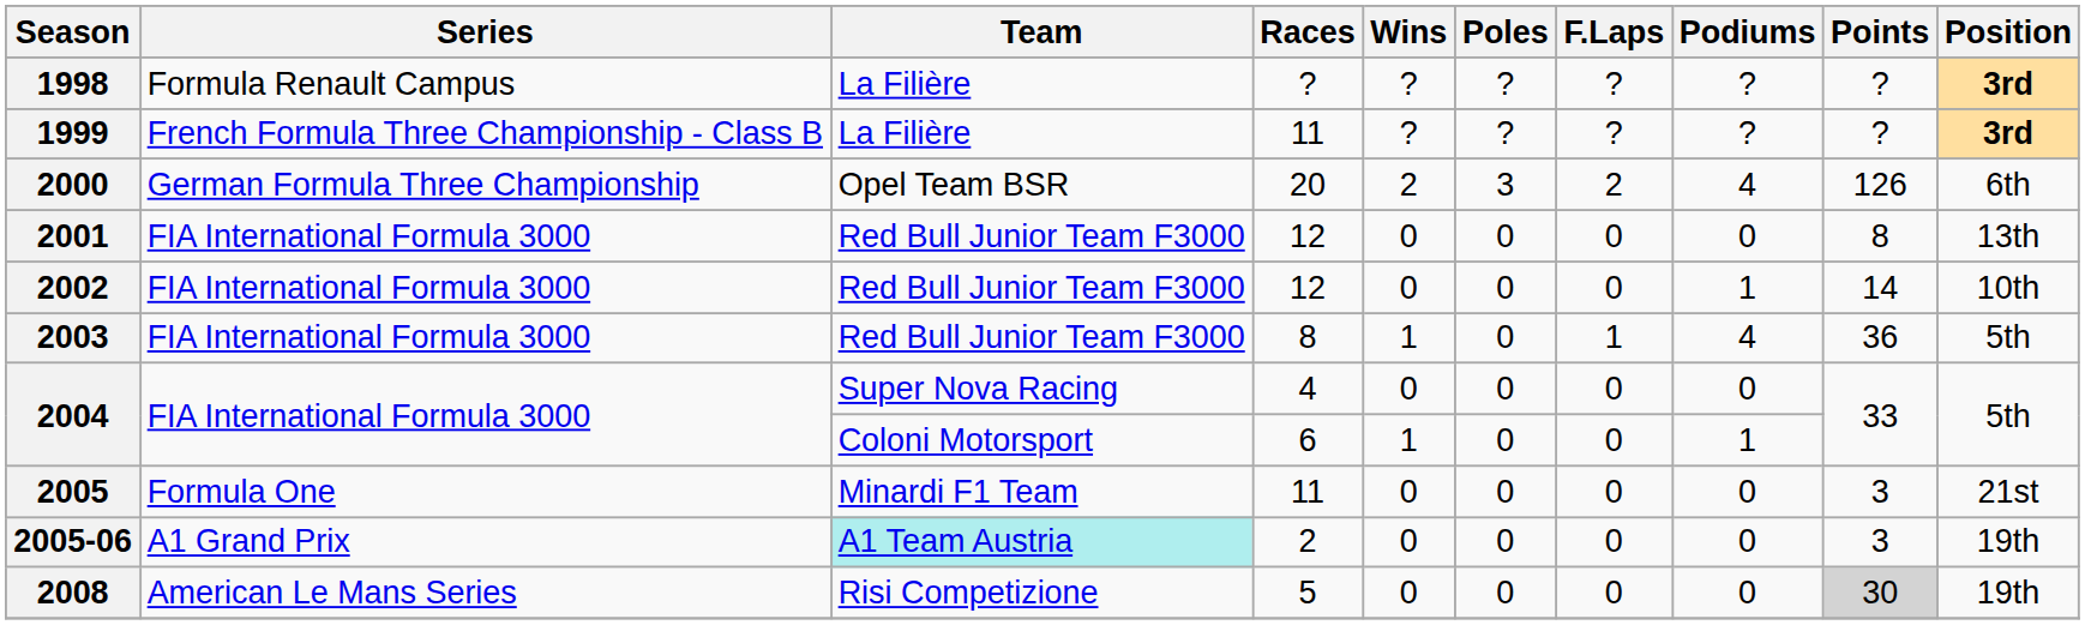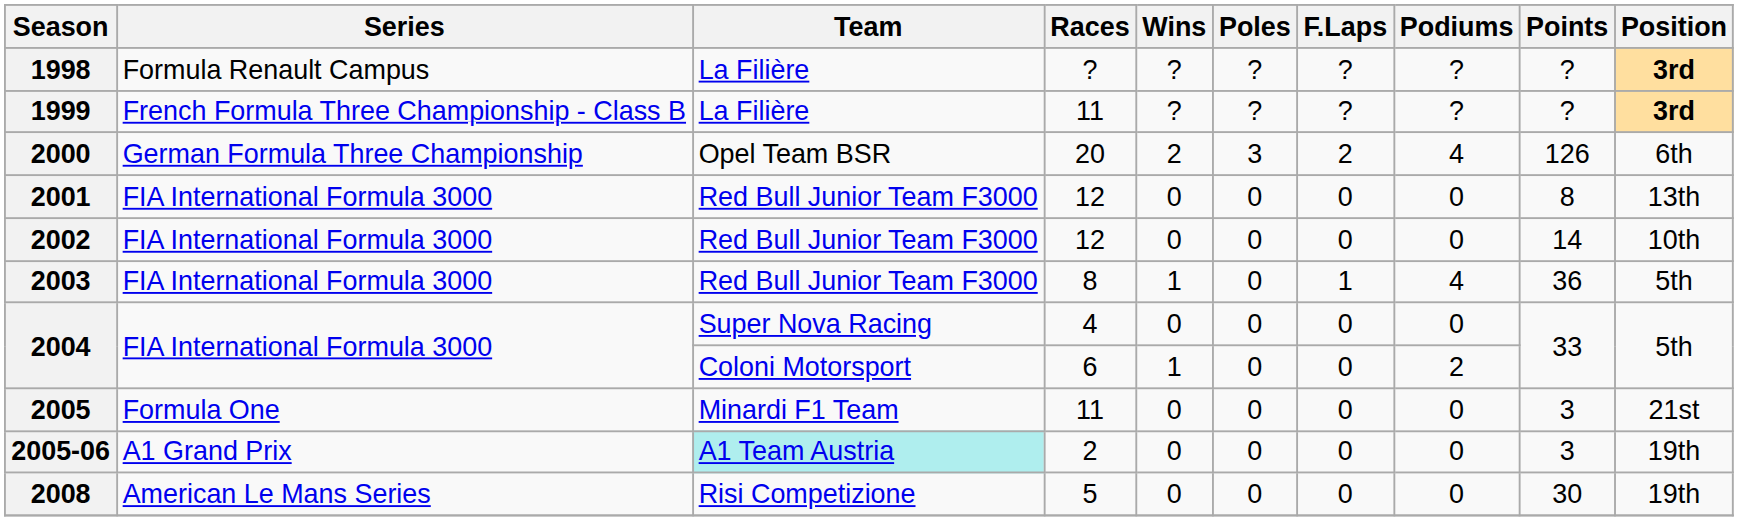2002 | Podiums: 1 -> 0
2004 / 6 | Podiums: 1 -> 2
2008 | Points: lightgrey background -> no background
